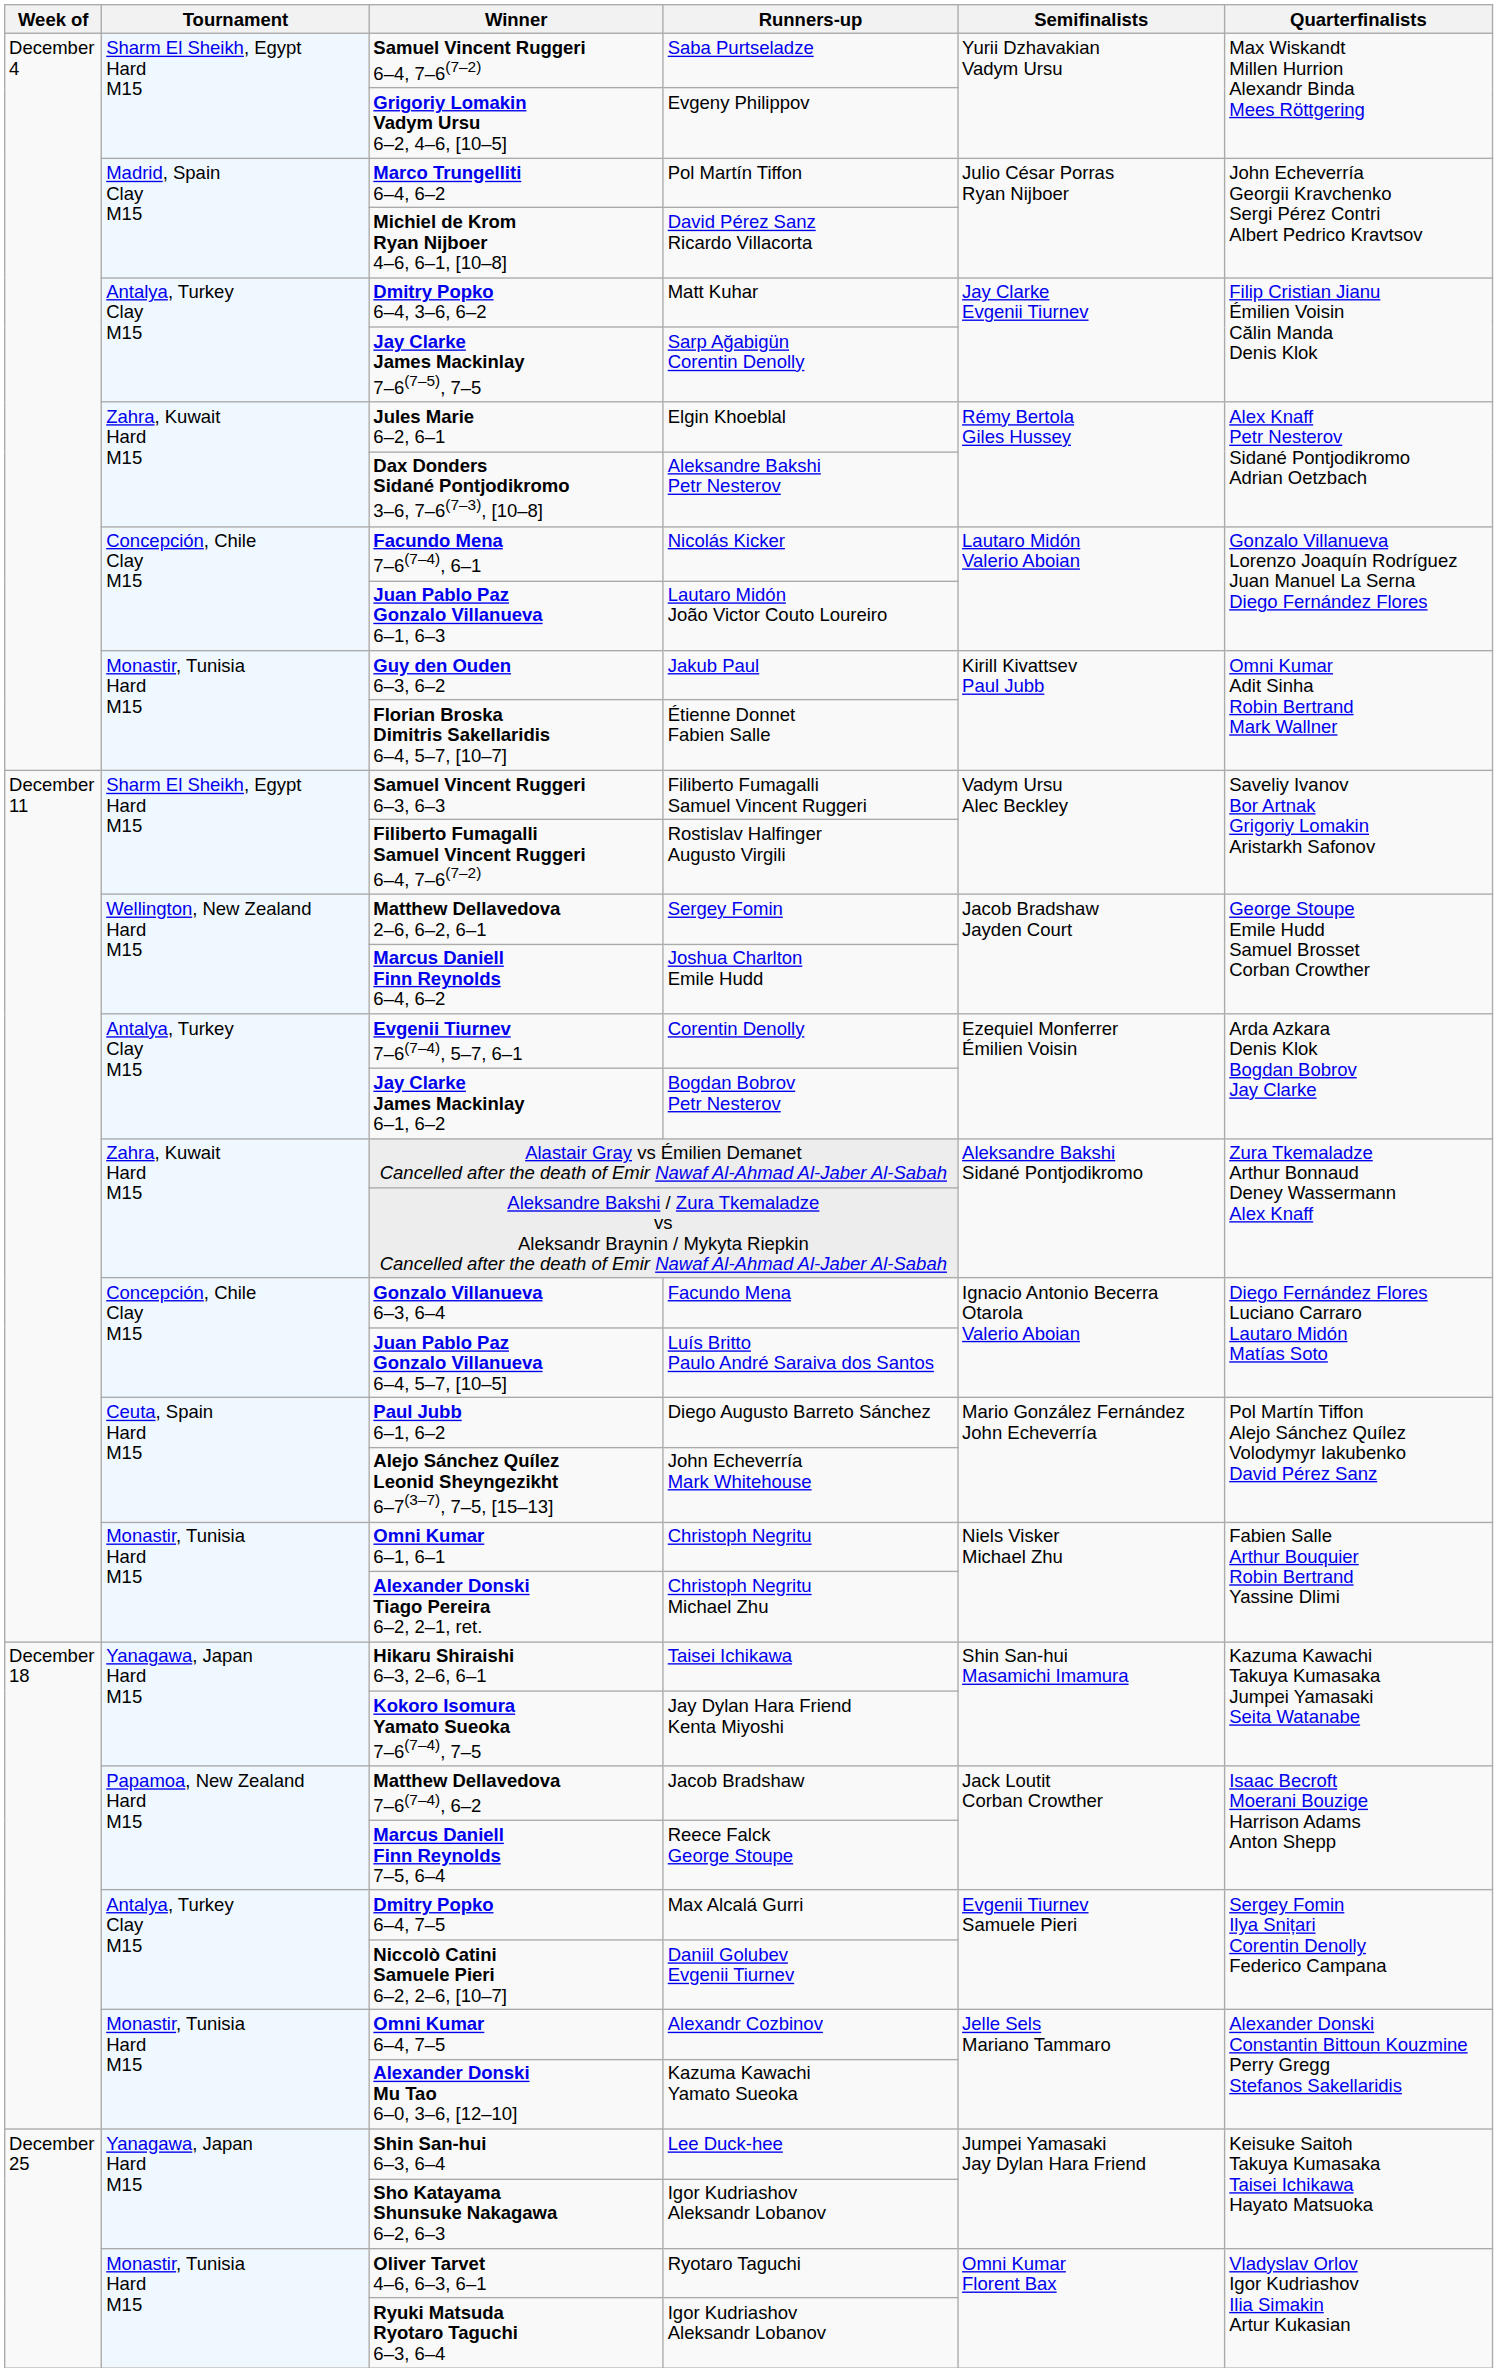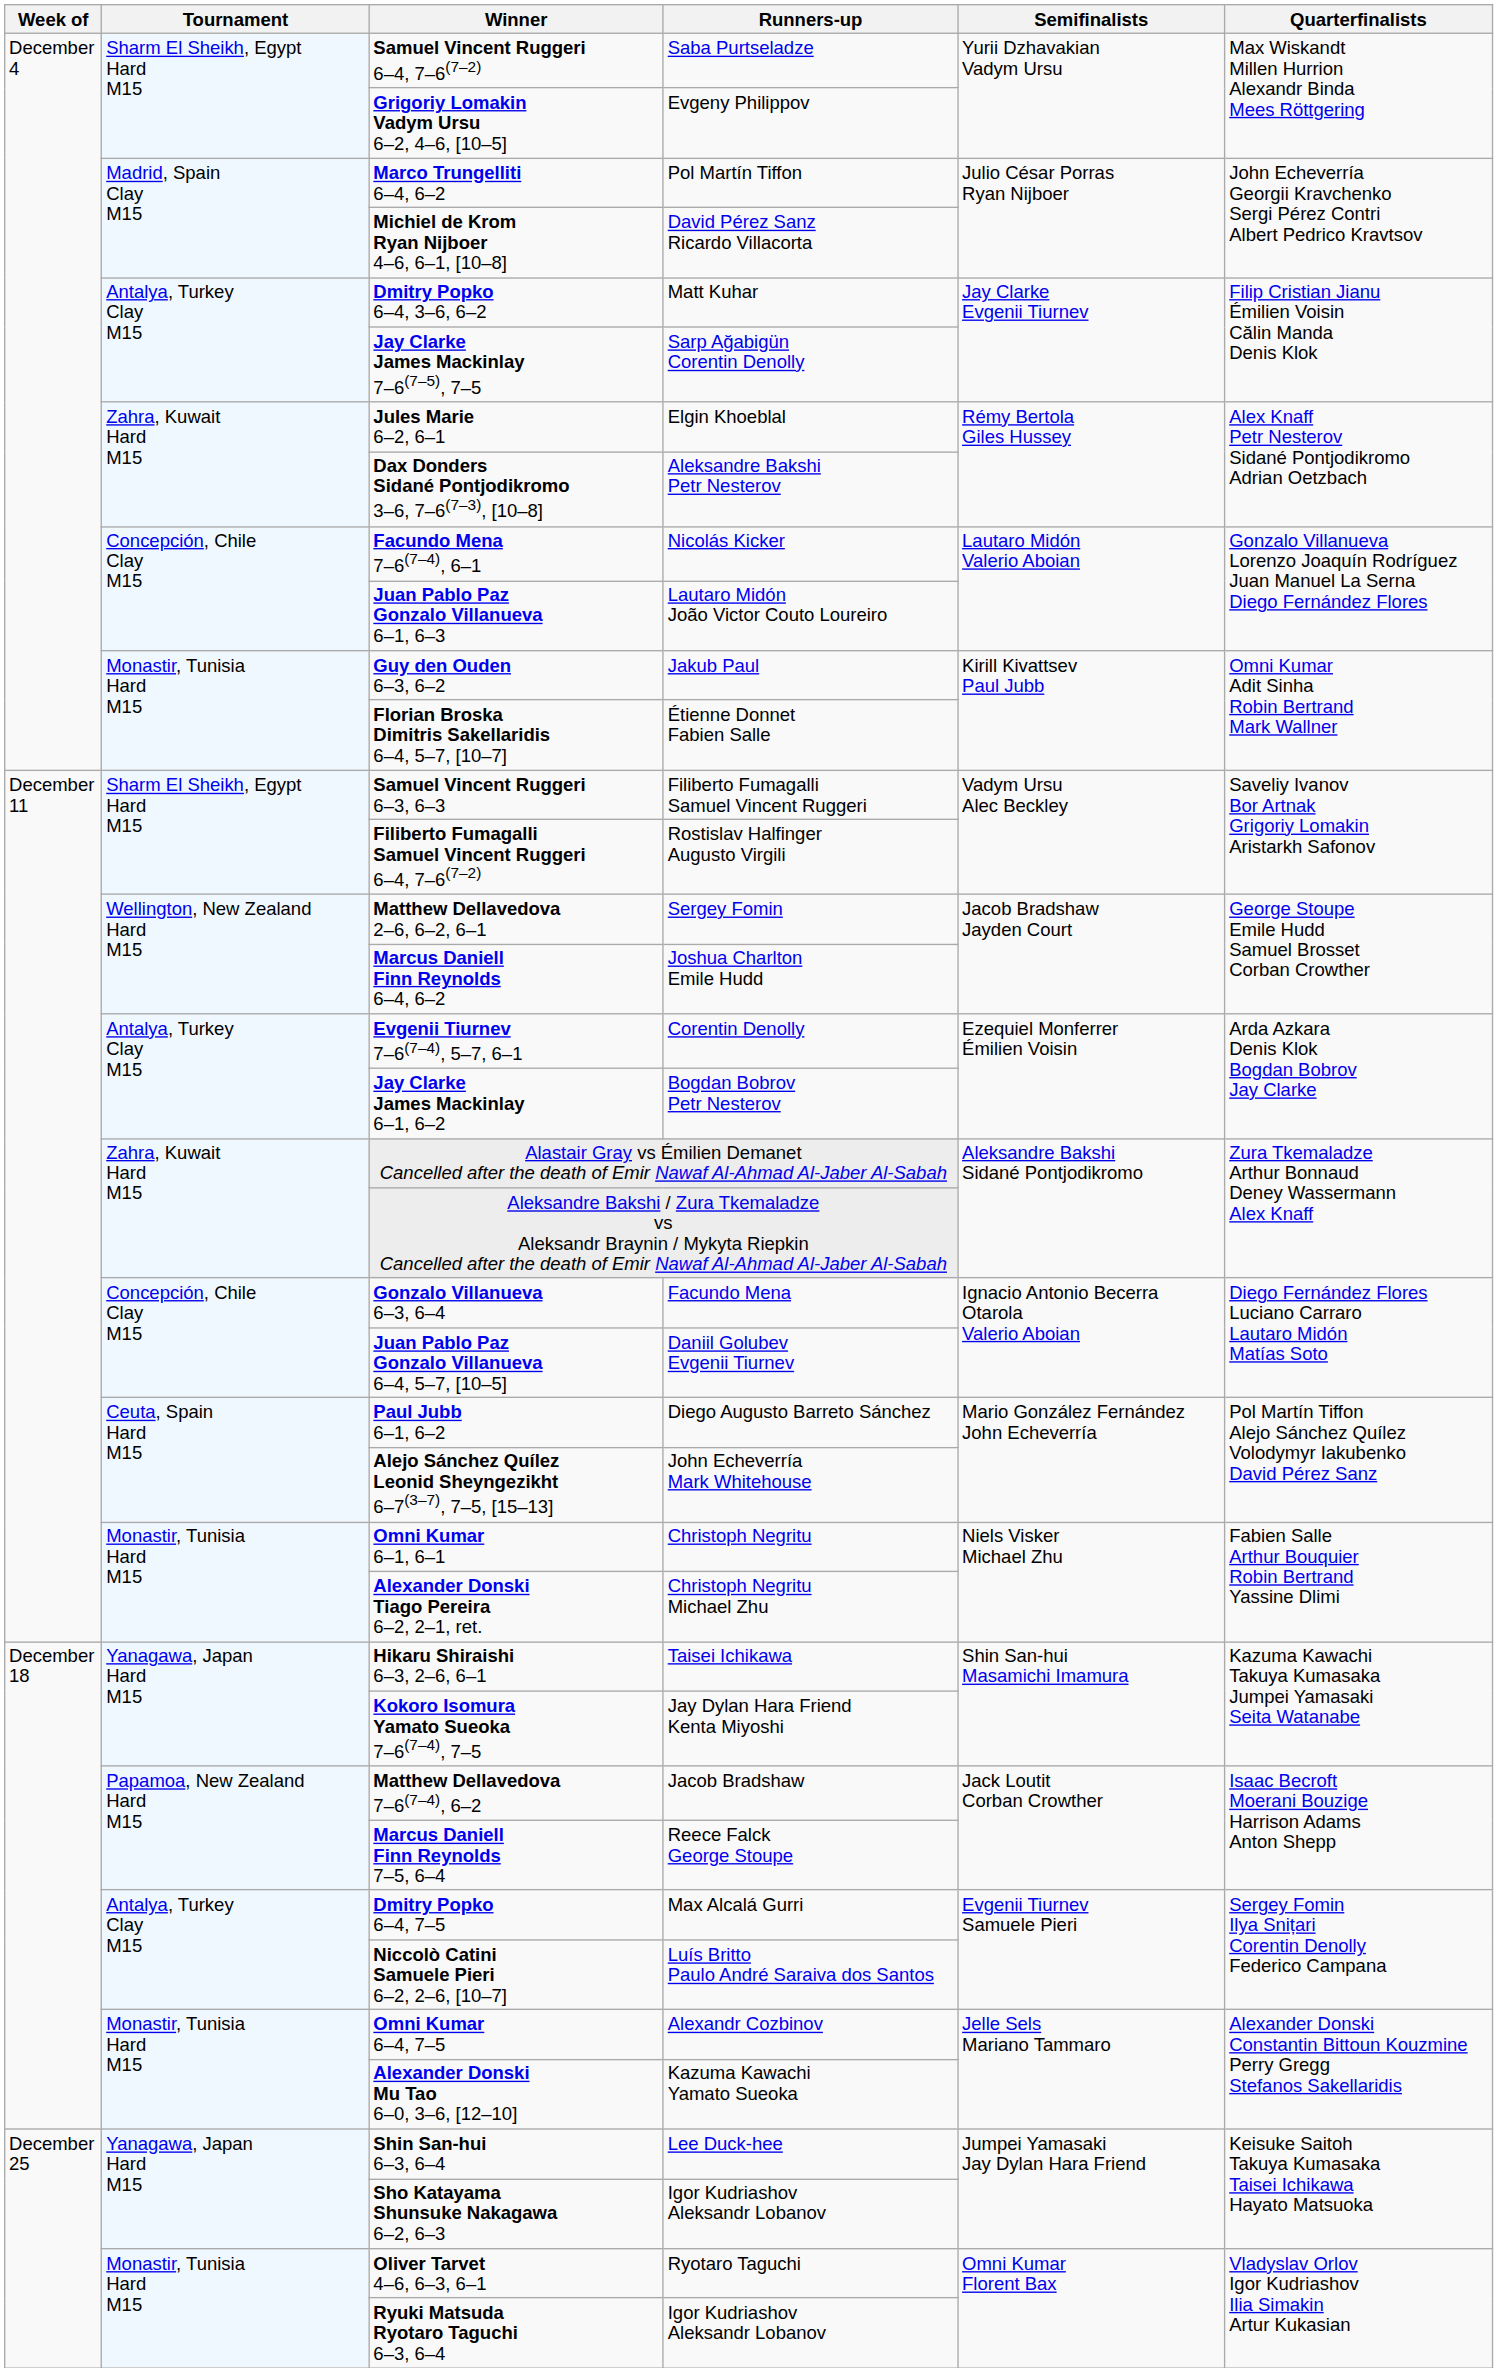Juan Pablo Paz Gonzalo Villanueva 6–4, 5–7, [10–5] | Runners-up: Luís Britto Paulo André Saraiva dos Santos -> Daniil Golubev Evgenii Tiurnev
Niccolò Catini Samuele Pieri 6–2, 2–6, [10–7] | Runners-up: Daniil Golubev Evgenii Tiurnev -> Luís Britto Paulo André Saraiva dos Santos
